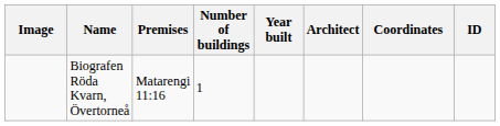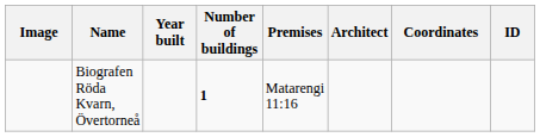columns swapped: Premises <-> Year built
Biografen Röda Kvarn, Övertorneå | Number of buildings: normal -> bold
